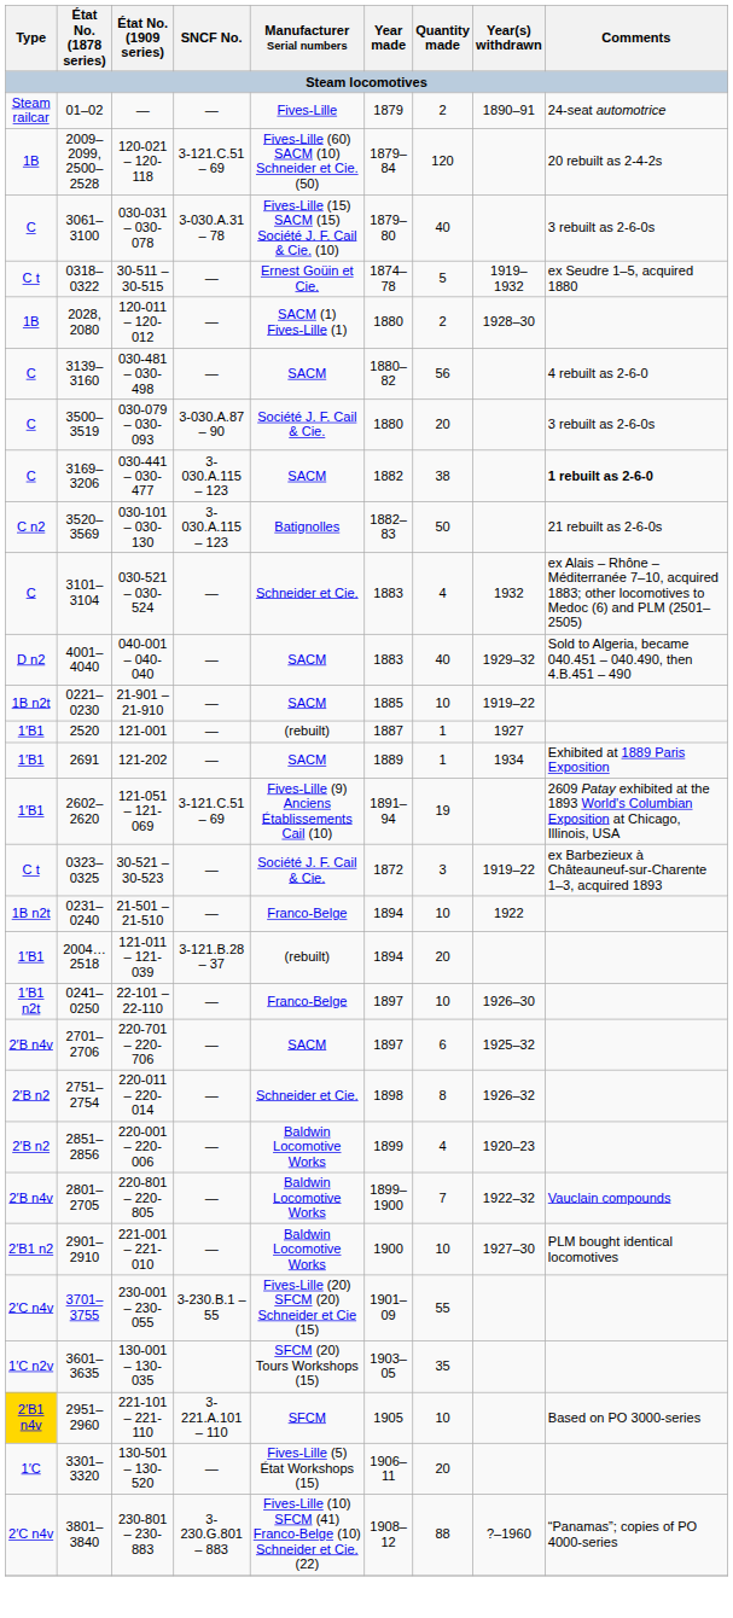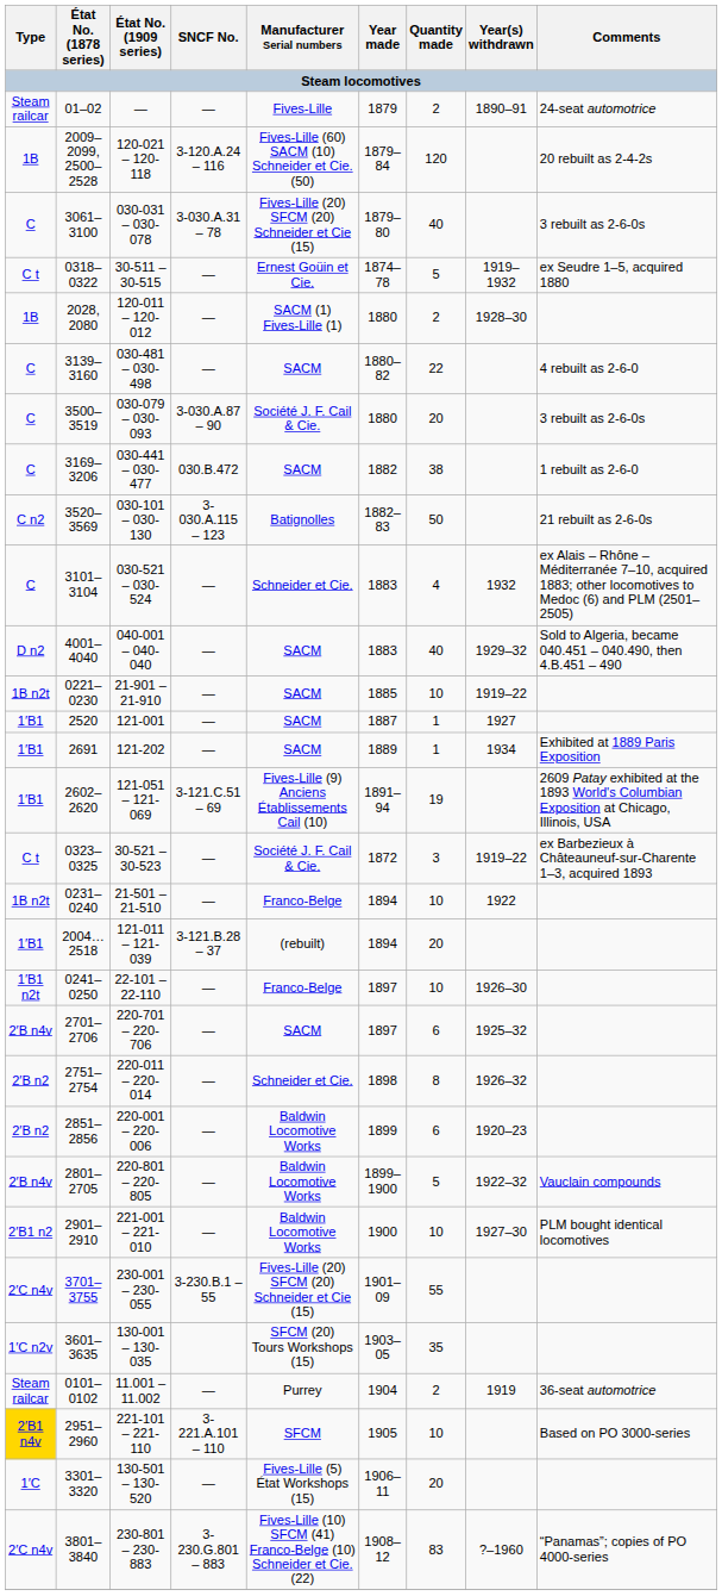2009–2099, 2500–2528 | SNCF No.: 3-121.C.51 – 69 -> 3-120.A.24 – 116
3061–3100 | Manufacturer Serial numbers: Fives-Lille (15) SACM (15) Société J. F. Cail & Cie. (10) -> Fives-Lille (20) SFCM (20) Schneider et Cie (15)
3139–3160 | Quantity made: 56 -> 22
3169–3206 | SNCF No.: 3-030.A.115 – 123 -> 030.B.472
3169–3206 | Comments: bold -> normal
2520 | Manufacturer Serial numbers: (rebuilt) -> SACM
2851–2856 | Quantity made: 4 -> 6
2801–2705 | Quantity made: 7 -> 5
+ row: Steam railcar | 0101–0102 | 11.001 – 11.002 | — | Purrey | 1904 | 2 | 1919 | 36-seat automotrice
3801–3840 | Quantity made: 88 -> 83
